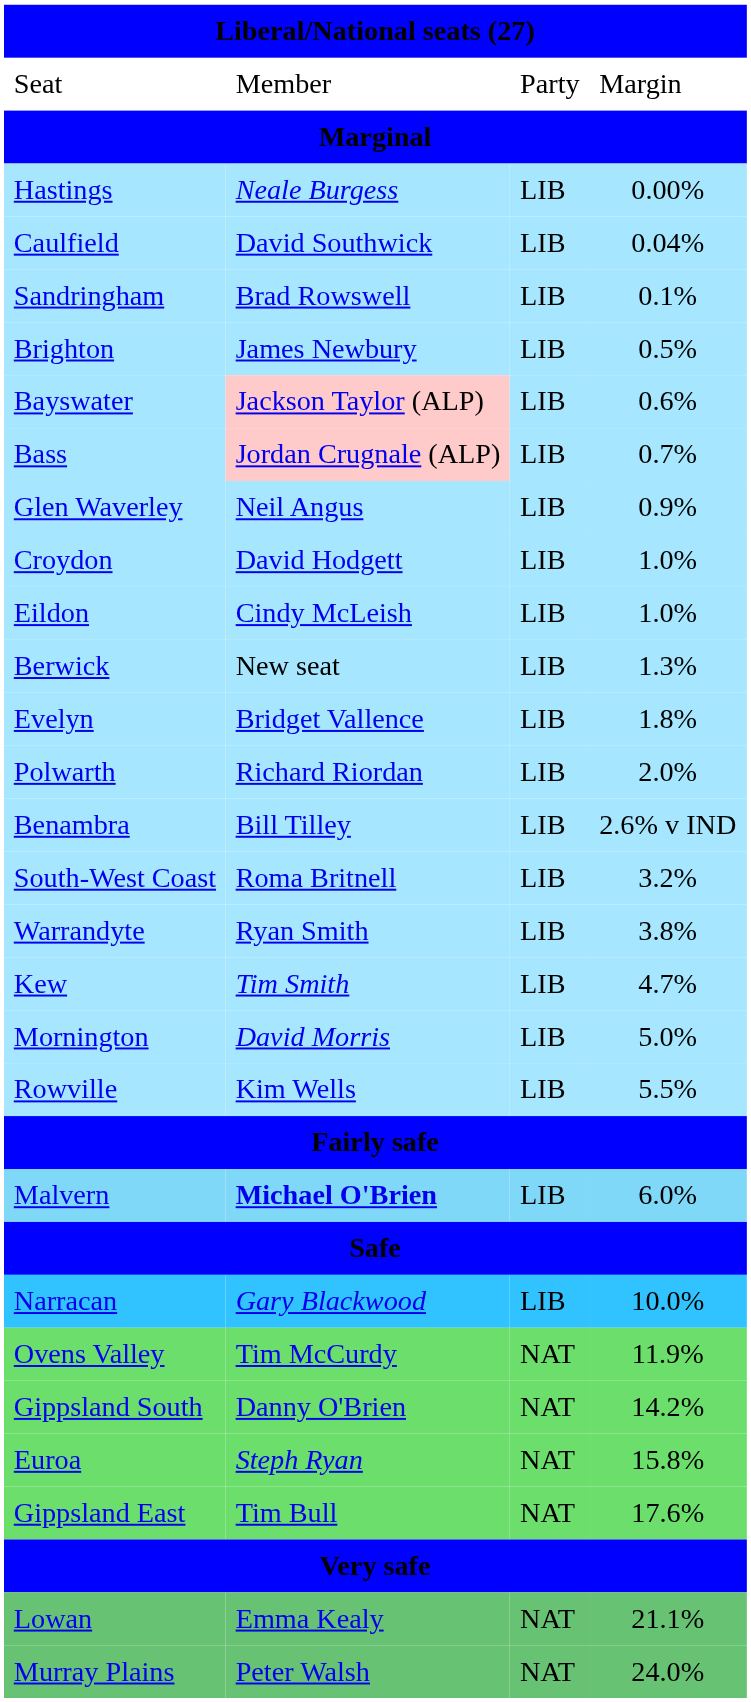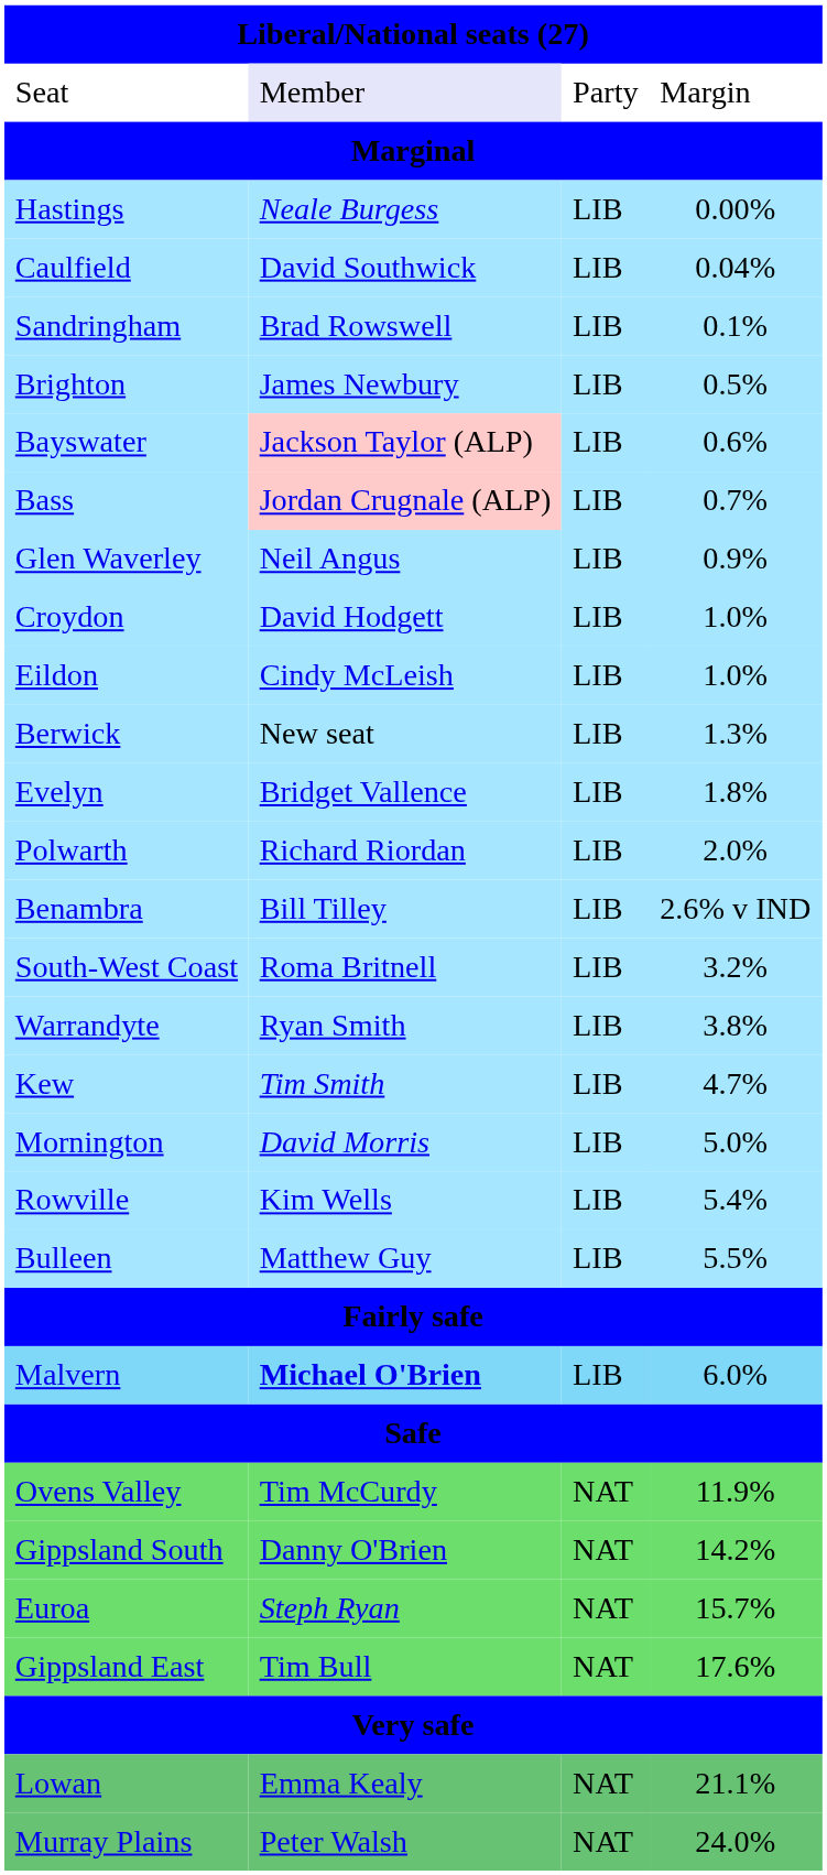Seat | column 2: no background -> lavender background
Rowville | column 4: 5.5% -> 5.4%
+ row: Bulleen | Matthew Guy | LIB | 5.5%
- row: Narracan | Gary Blackwood | LIB | 10.0%
Euroa | column 4: 15.8% -> 15.7%
